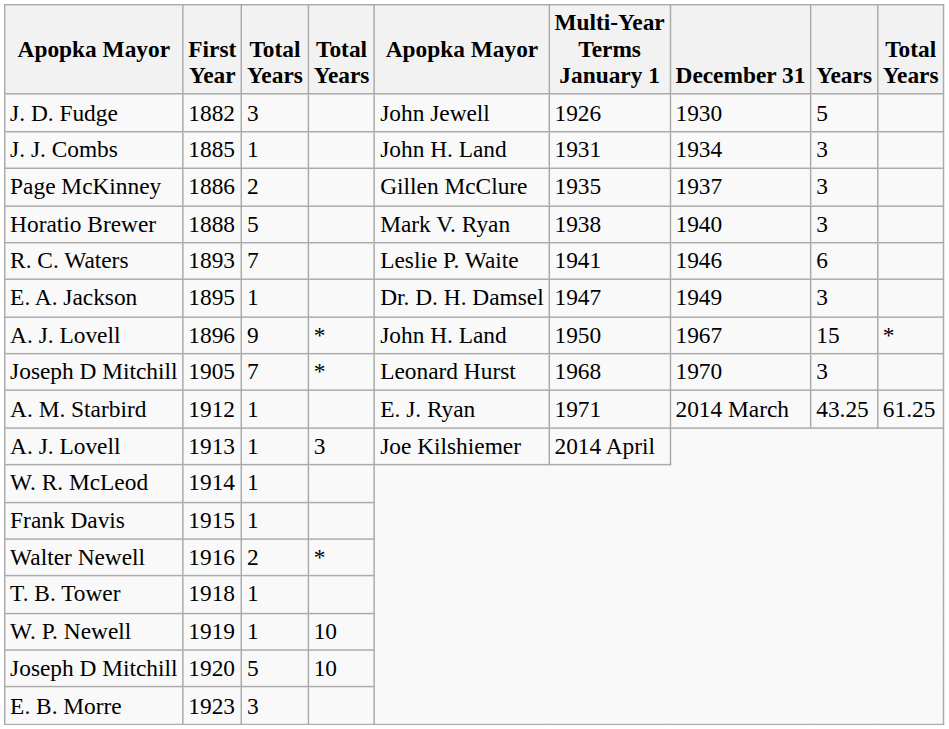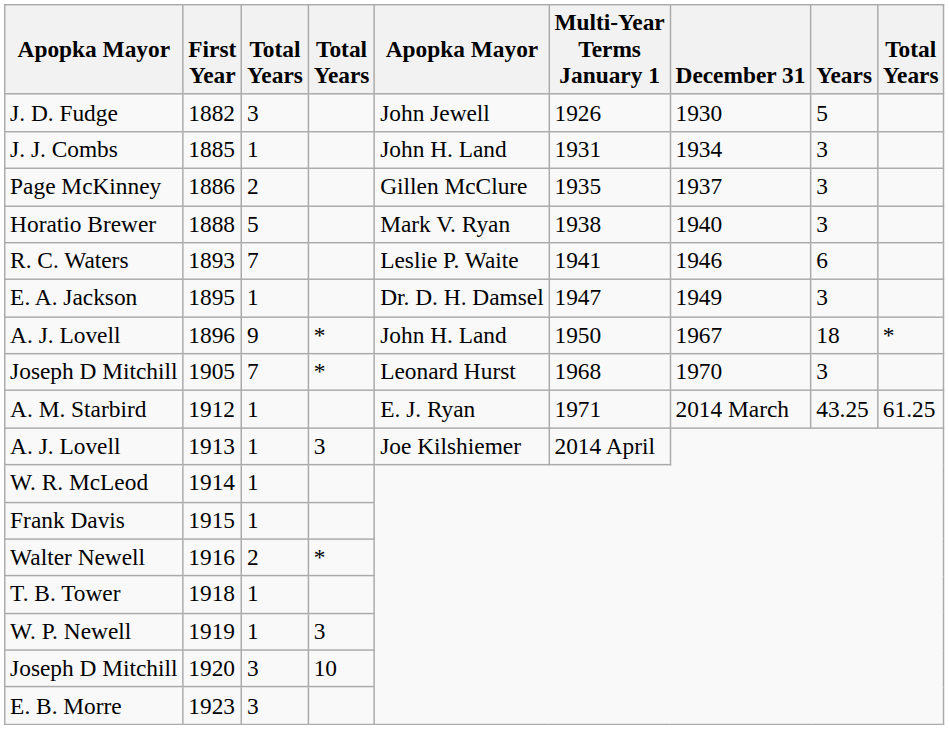1896 | Years: 15 -> 18
1919 | column 4: 10 -> 3
1920 | column 3: 5 -> 3
